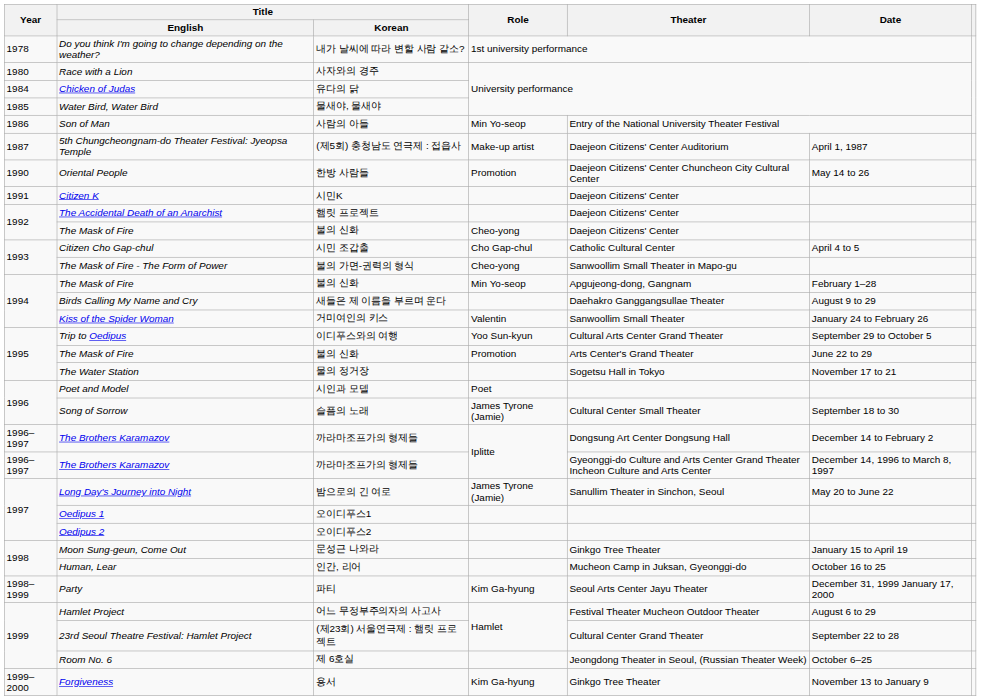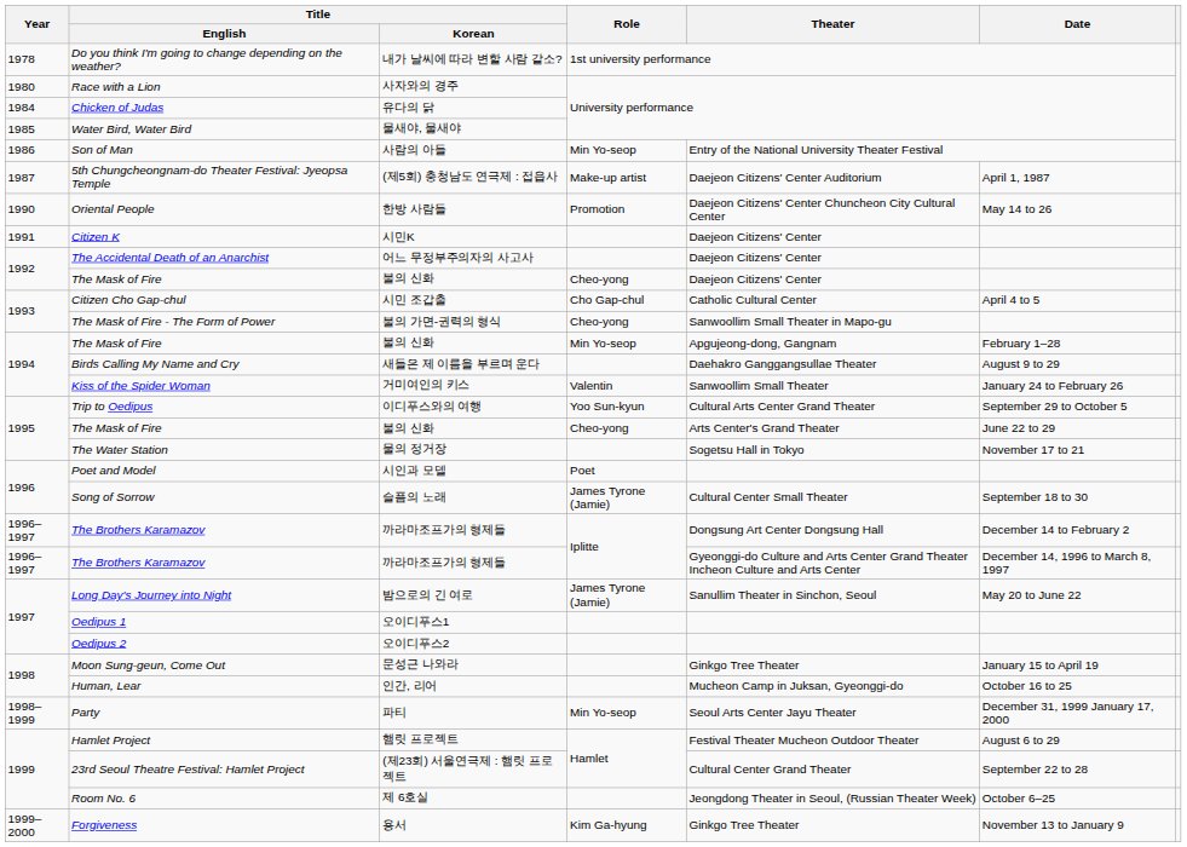The Accidental Death of an Anarchist | Title / Korean: 햄릿 프로젝트 -> 어느 무정부주의자의 사고사
1995 / The Mask of Fire | Role: Promotion -> Cheo-yong
Party | Role: Kim Ga-hyung -> Min Yo-seop
Hamlet Project | Title / Korean: 어느 무정부주의자의 사고사 -> 햄릿 프로젝트
